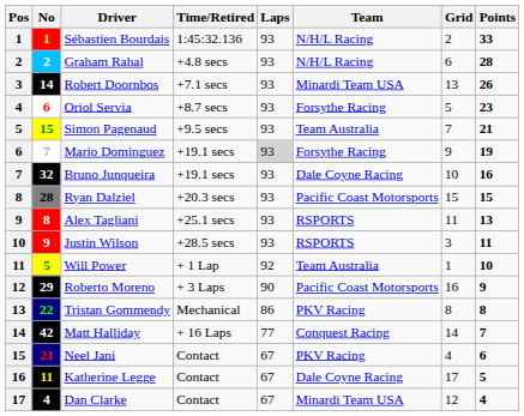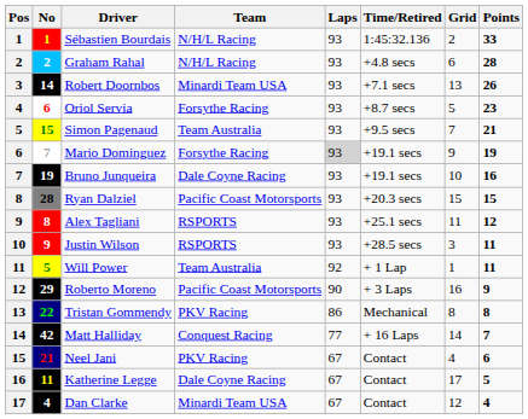columns swapped: Team <-> Time/Retired
Bruno Junqueira | No: 32 -> 19
Alex Tagliani | Points: 13 -> 12
Will Power | Points: 10 -> 11
